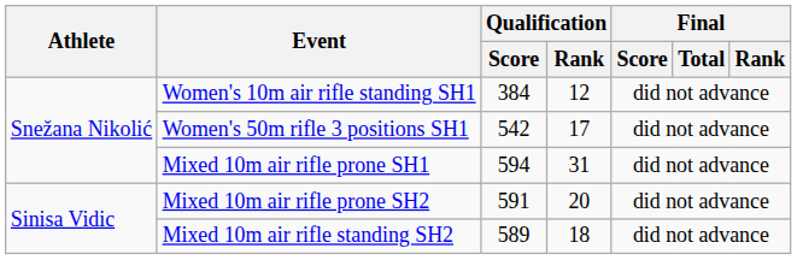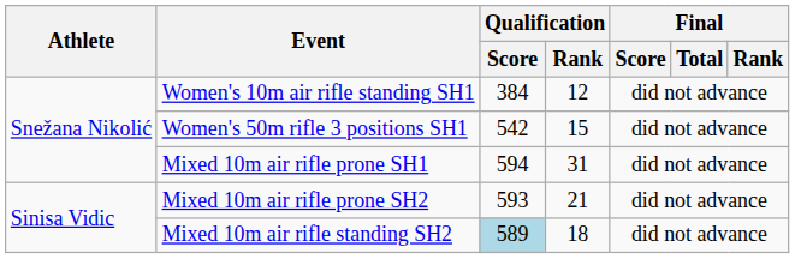Women's 50m rifle 3 positions SH1 | Qualification / Rank: 17 -> 15
Mixed 10m air rifle prone SH2 | Qualification / Score: 591 -> 593
Mixed 10m air rifle prone SH2 | Qualification / Rank: 20 -> 21
Mixed 10m air rifle standing SH2 | Qualification / Score: no background -> lightblue background
